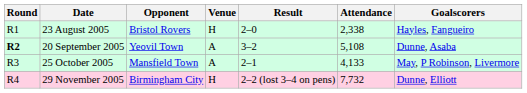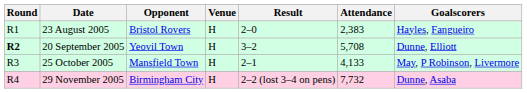23 August 2005 | Attendance: 2,338 -> 2,383
20 September 2005 | Venue: A -> H
20 September 2005 | Attendance: 5,108 -> 5,708
20 September 2005 | Goalscorers: Dunne, Asaba -> Dunne, Elliott
25 October 2005 | Venue: A -> H
29 November 2005 | Goalscorers: Dunne, Elliott -> Dunne, Asaba
